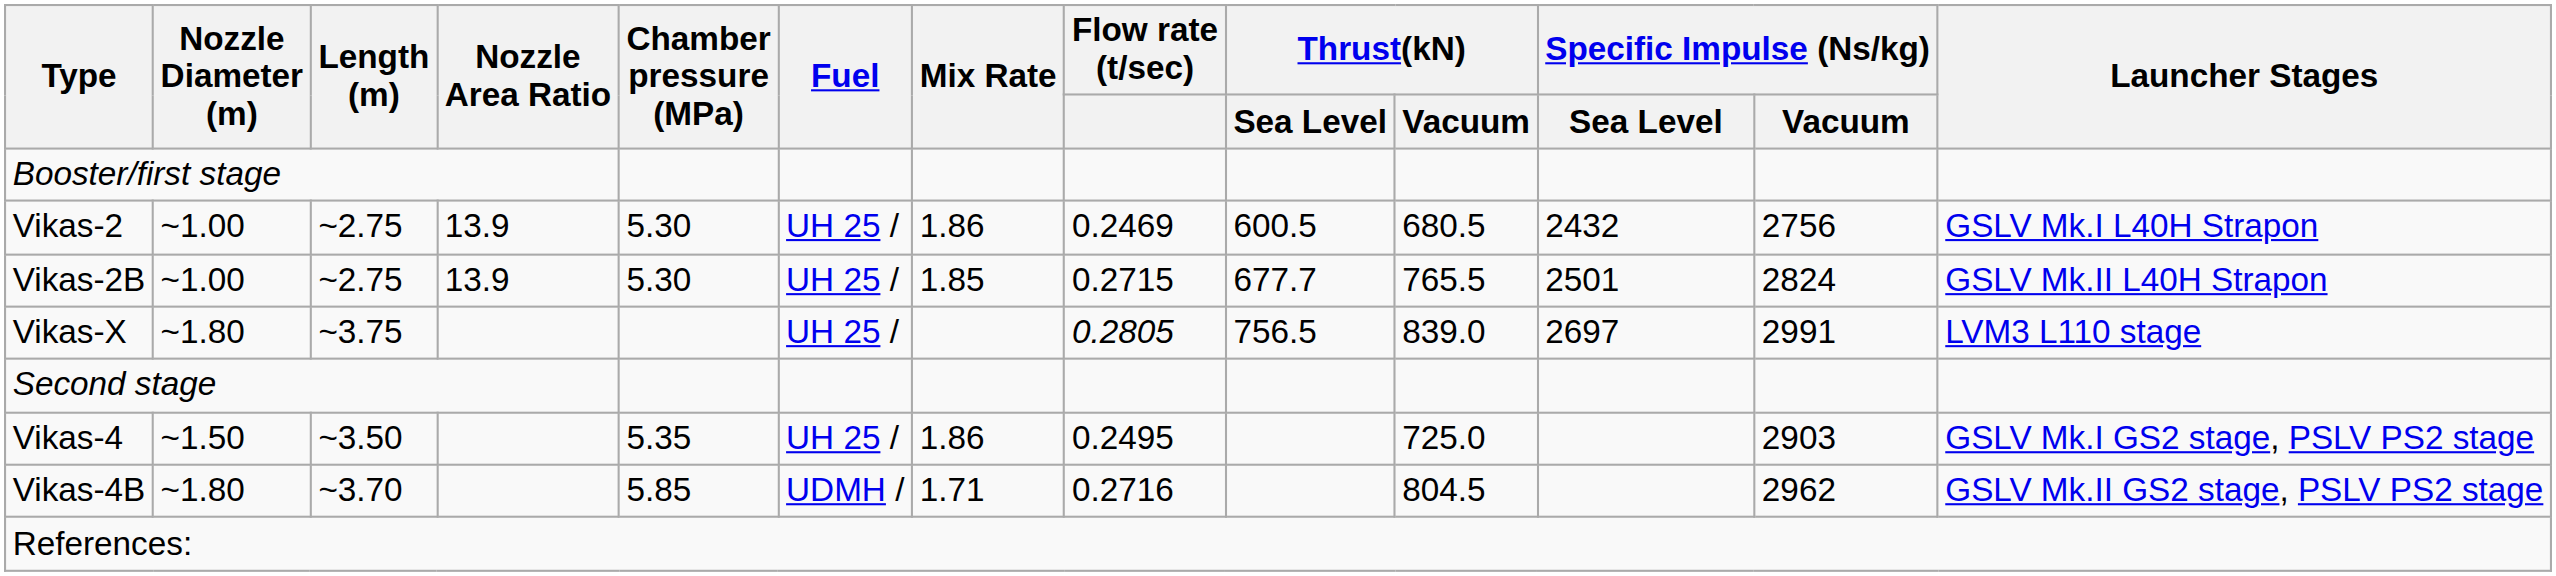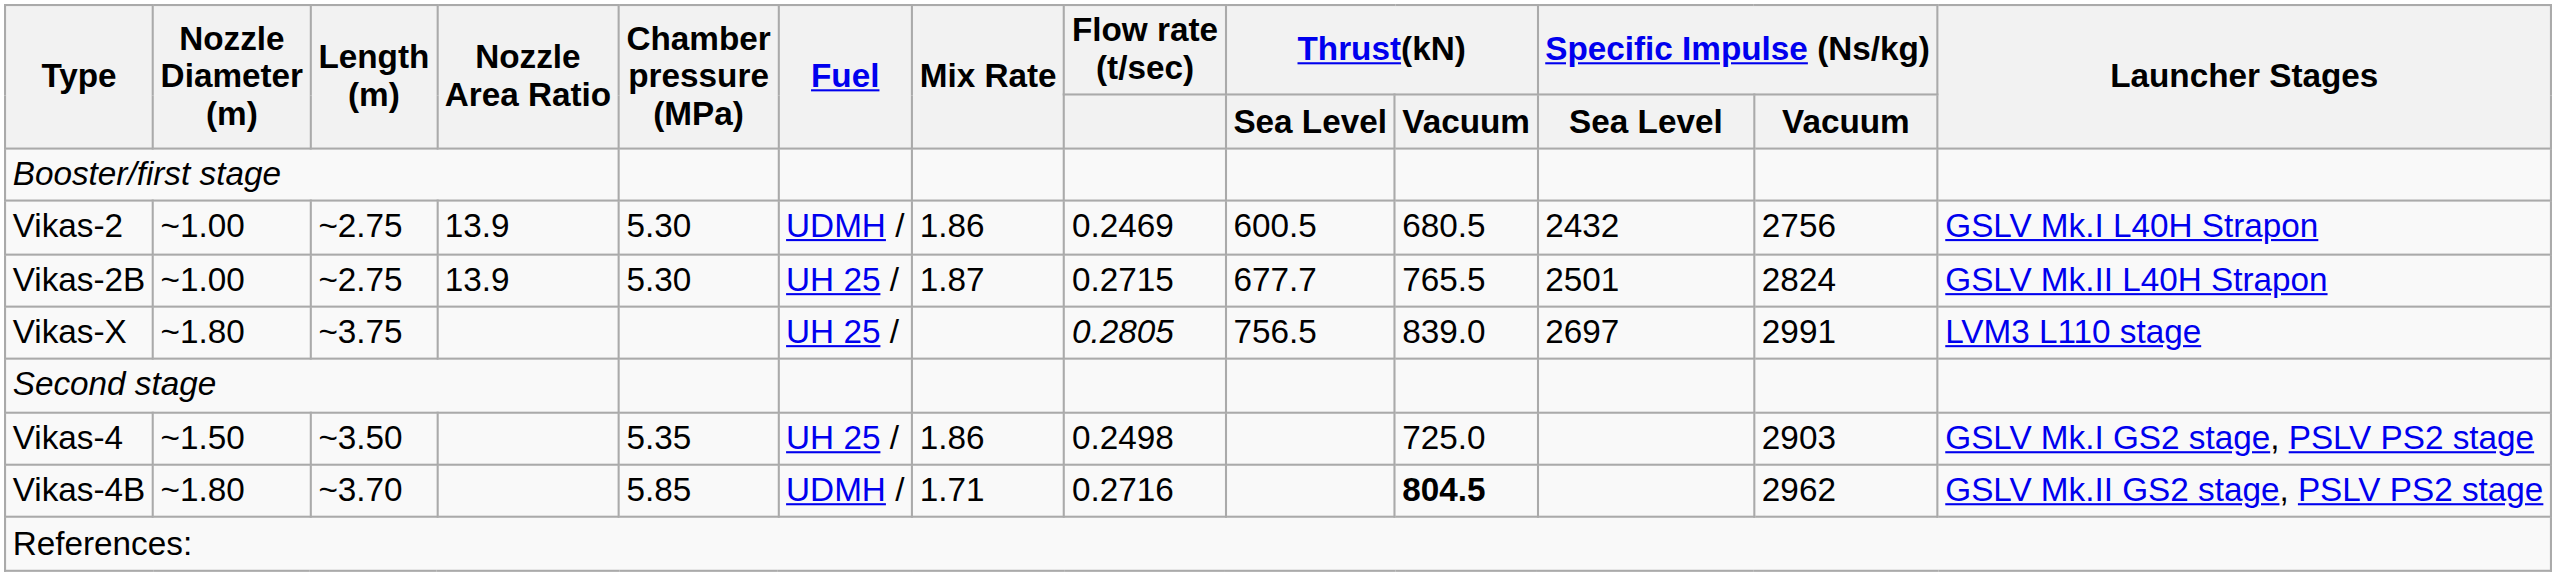Vikas-2 | Fuel: UH 25 / -> UDMH /
Vikas-2B | Mix Rate: 1.85 -> 1.87
Vikas-4 | Flow rate (t/sec): 0.2495 -> 0.2498
Vikas-4B | Thrust(kN) / Vacuum: normal -> bold
